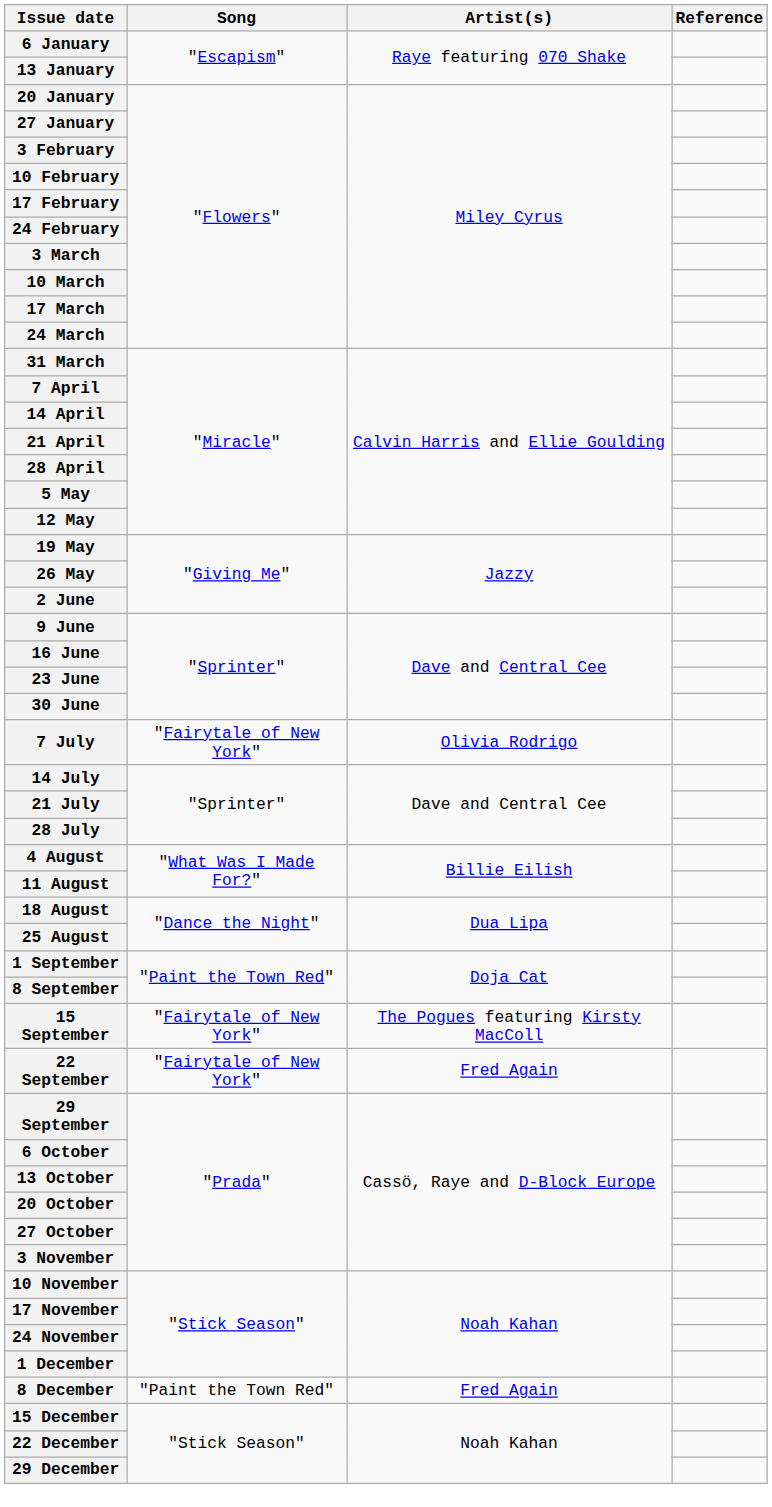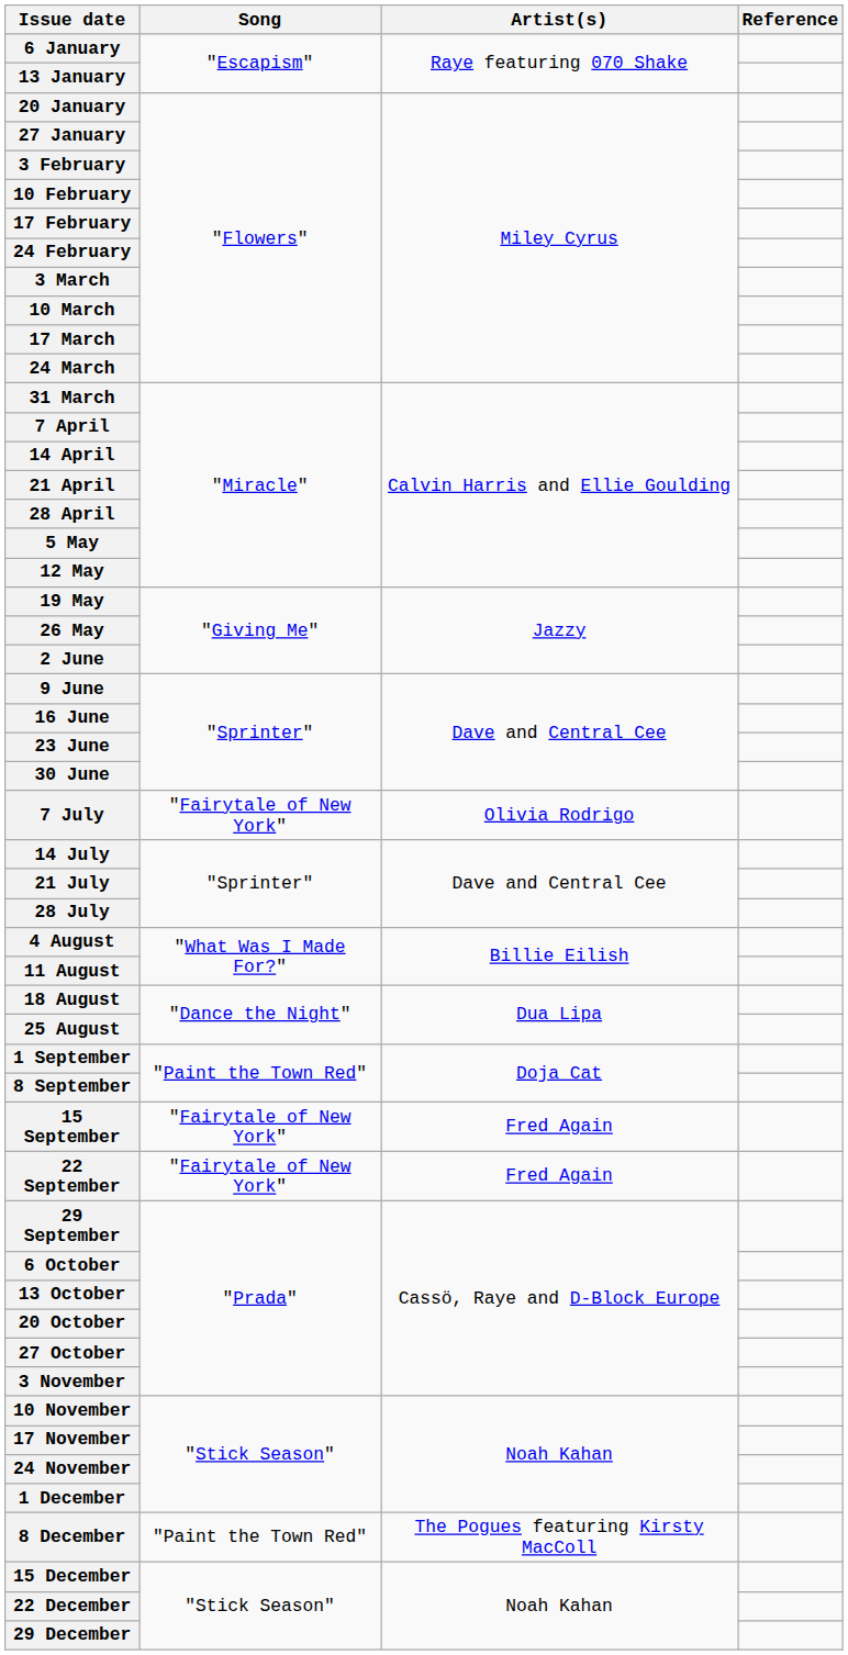15 September | Artist(s): The Pogues featuring Kirsty MacColl -> Fred Again
8 December | Artist(s): Fred Again -> The Pogues featuring Kirsty MacColl
